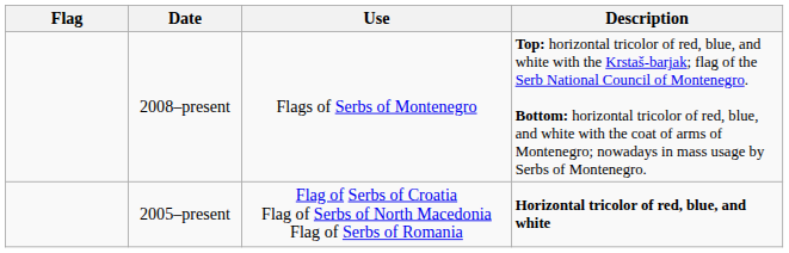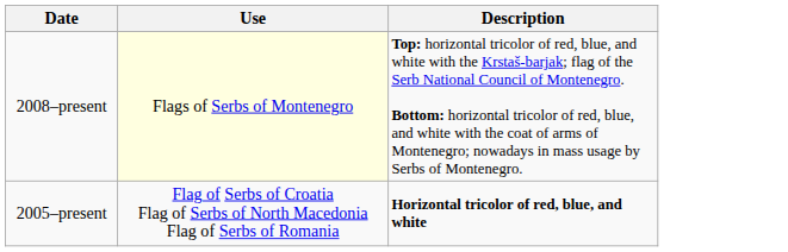- column: Flag
2008–present | Use: no background -> lightyellow background
